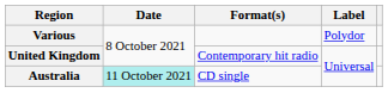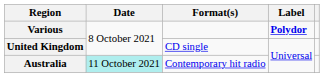Various | Label: normal -> bold
United Kingdom | Format(s): Contemporary hit radio -> CD single
Australia | Format(s): CD single -> Contemporary hit radio
